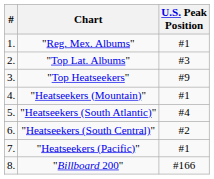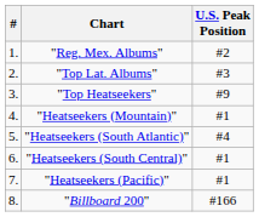"Reg. Mex. Albums" | U.S. Peak Position: #1 -> #2
"Heatseekers (South Central)" | U.S. Peak Position: #2 -> #1
